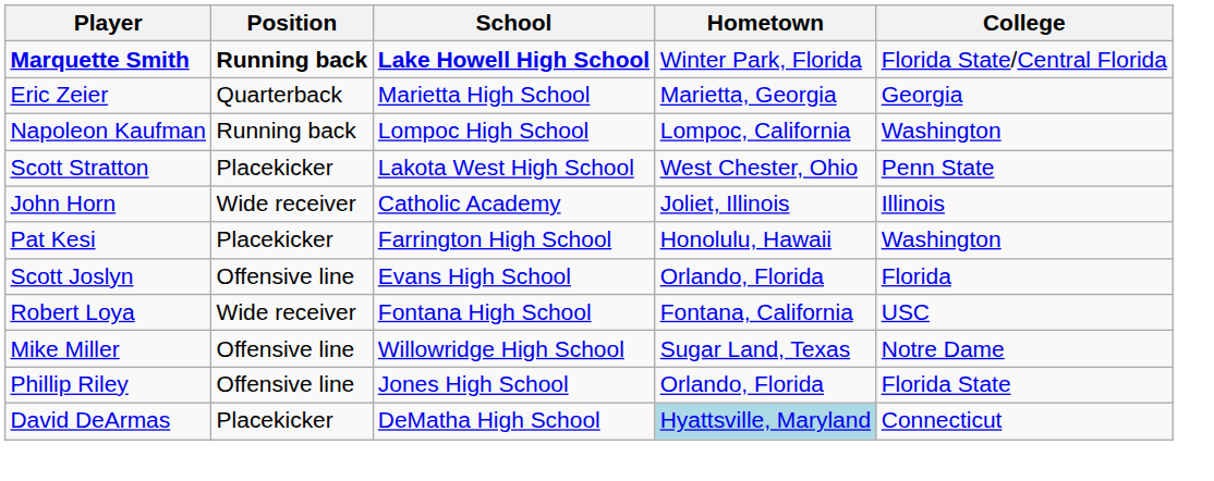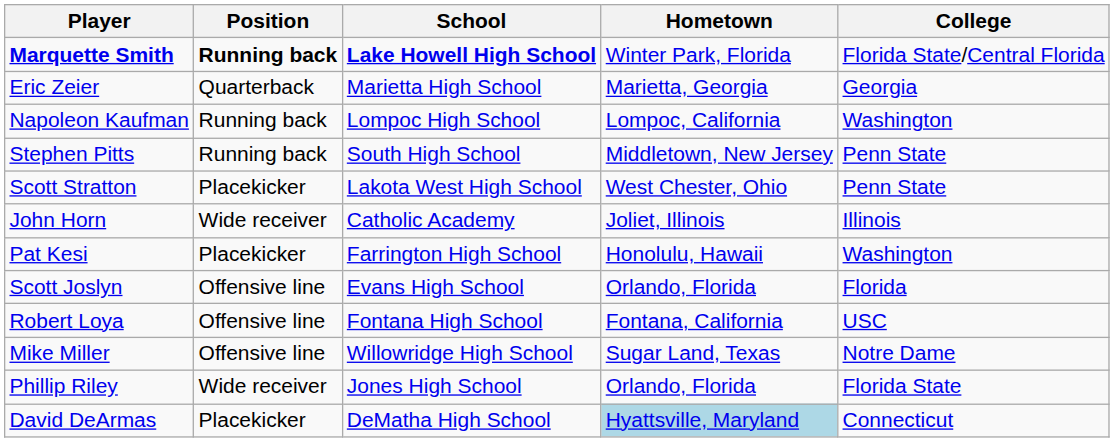+ row: Stephen Pitts | Running back | South High School | Middletown, New Jersey | Penn State
Robert Loya | Position: Wide receiver -> Offensive line
Phillip Riley | Position: Offensive line -> Wide receiver
